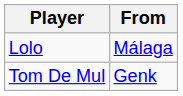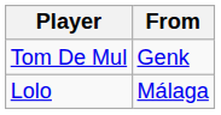rows swapped: Tom De Mul <-> Lolo
